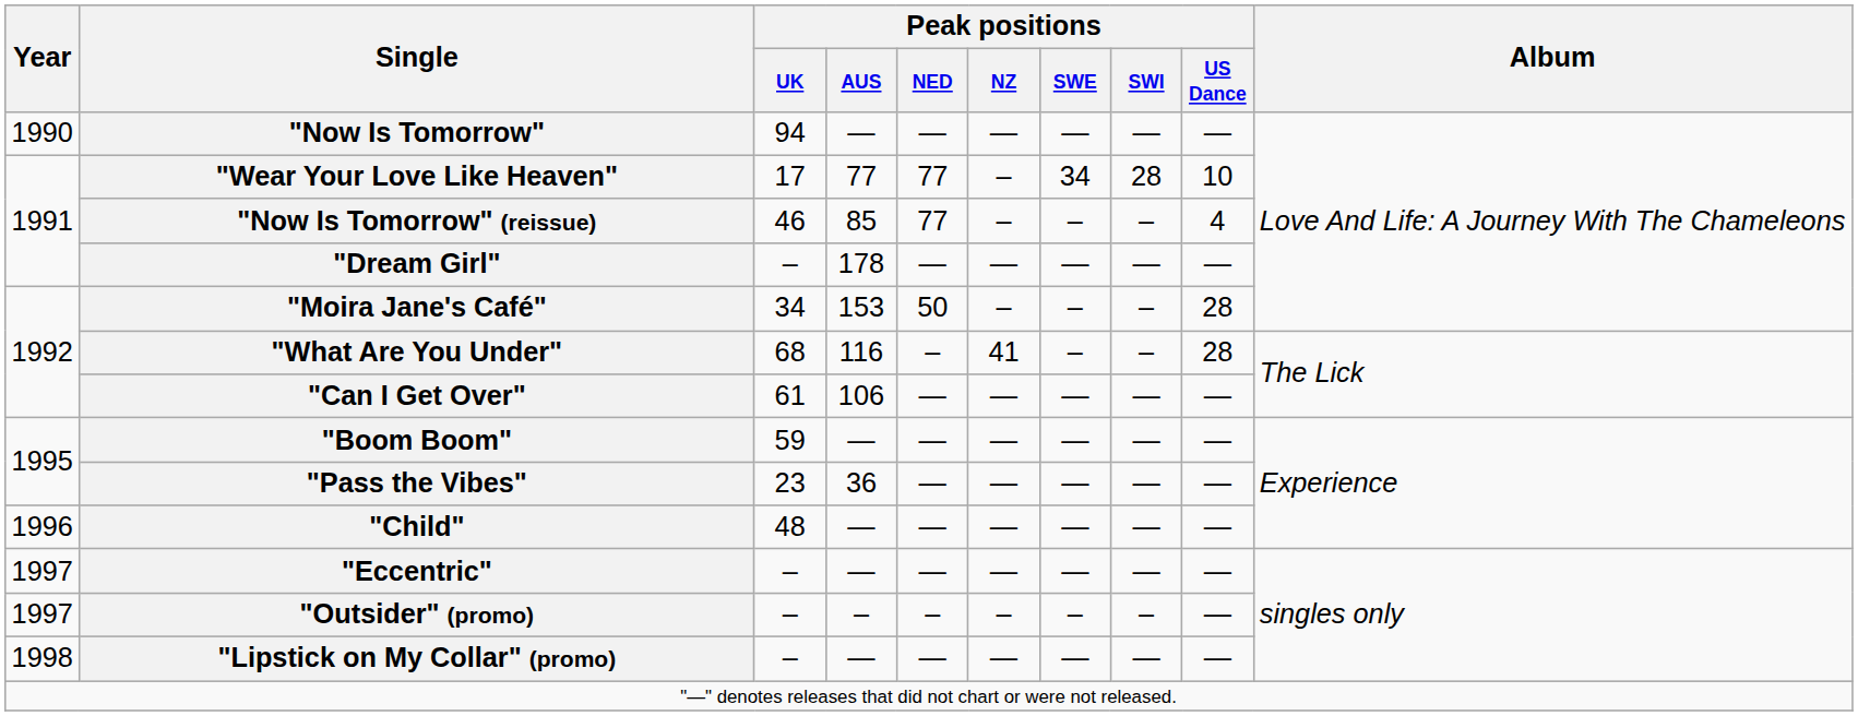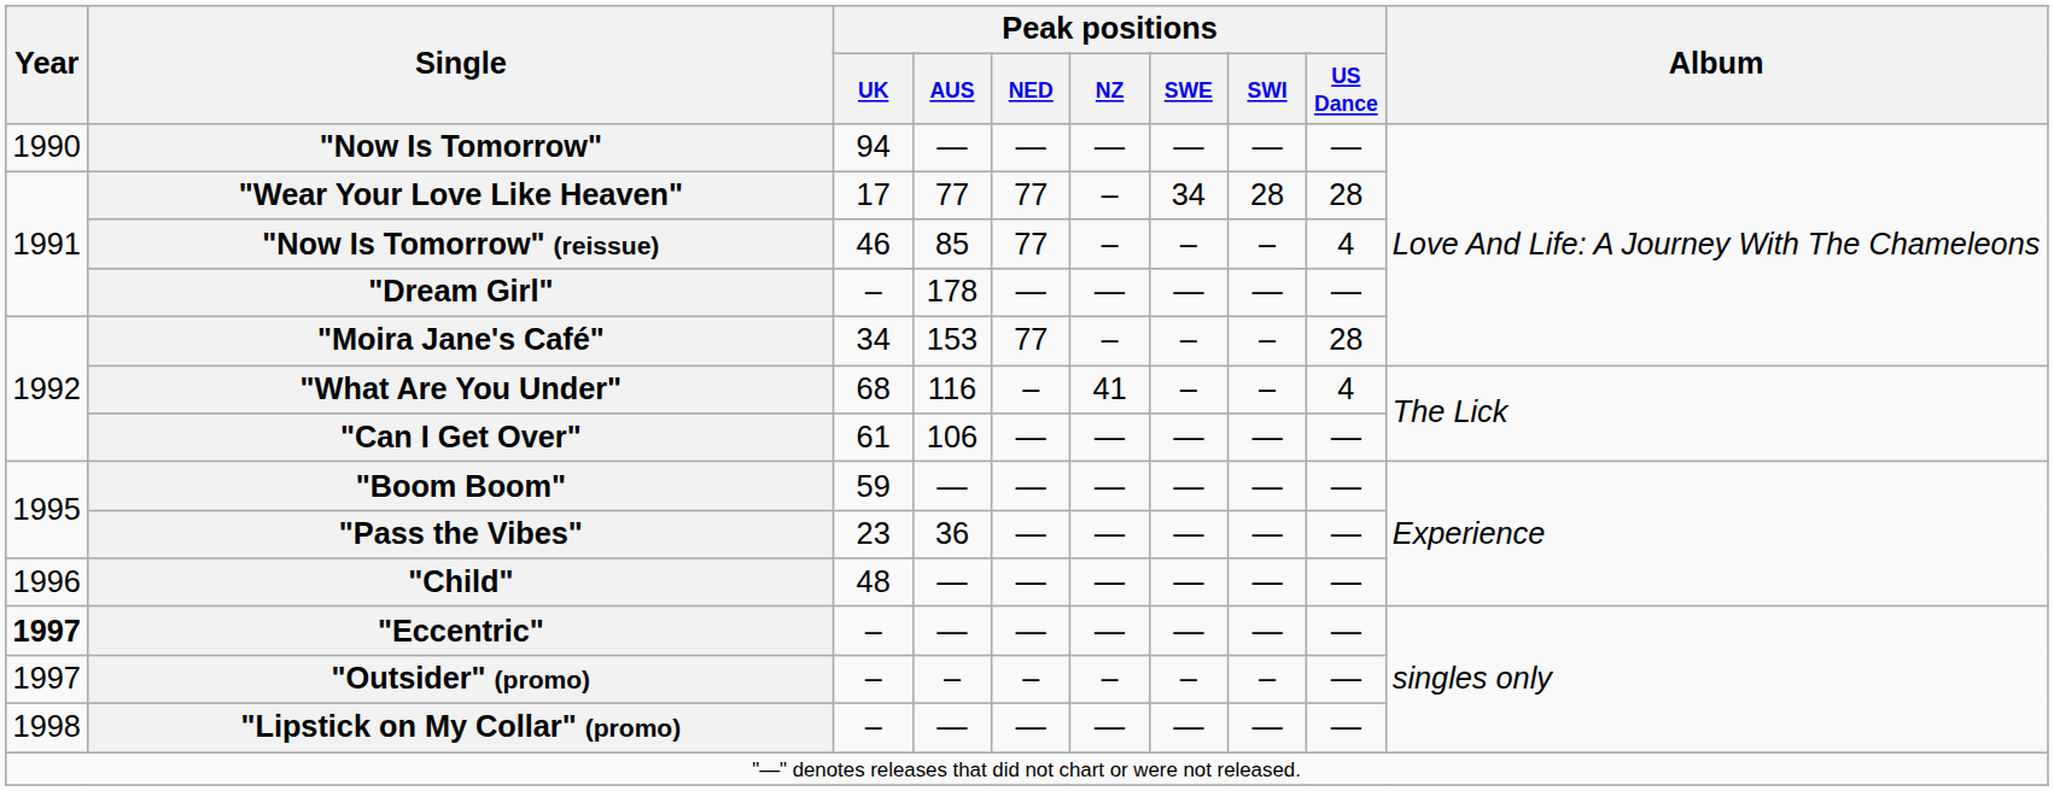"Wear Your Love Like Heaven" | Peak positions / US Dance: 10 -> 28
"Moira Jane's Café" | Peak positions / NED: 50 -> 77
"What Are You Under" | Peak positions / US Dance: 28 -> 4
"Eccentric" | Year: normal -> bold
